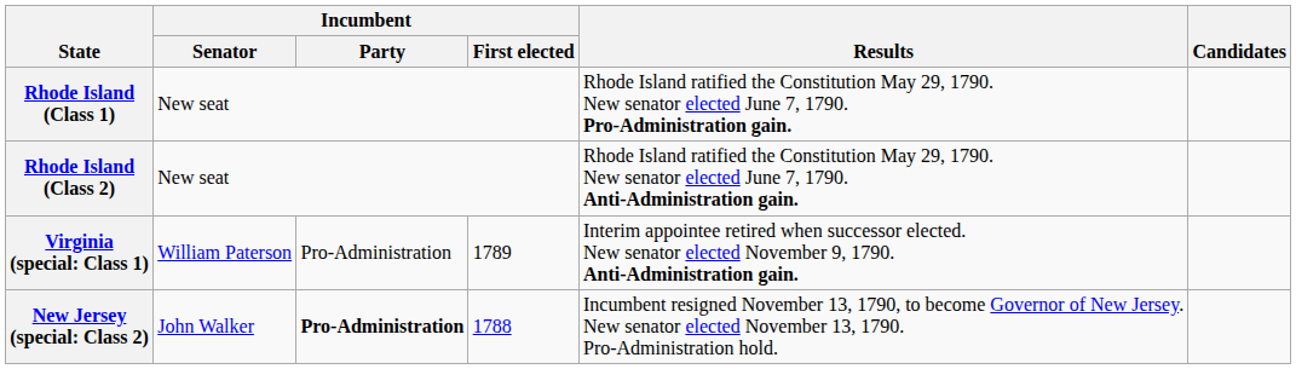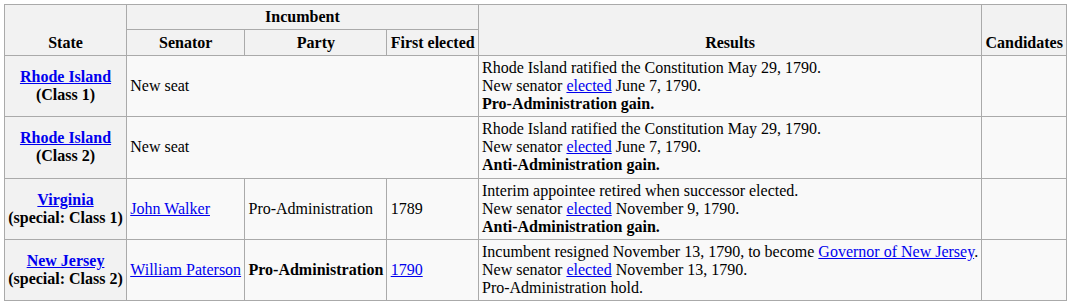Virginia (special: Class 1) | Incumbent / Senator: William Paterson -> John Walker
New Jersey (special: Class 2) | Incumbent / Senator: John Walker -> William Paterson
New Jersey (special: Class 2) | Incumbent / First elected: 1788 -> 1790
